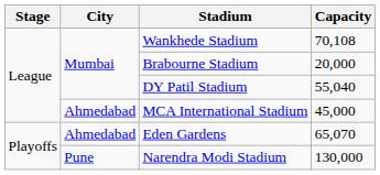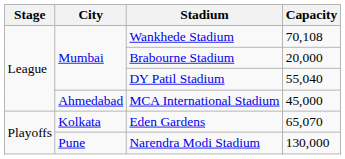Eden Gardens | City: Ahmedabad -> Kolkata
